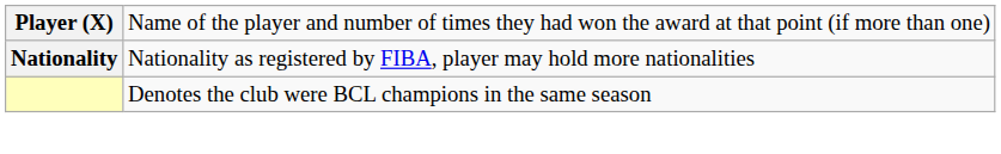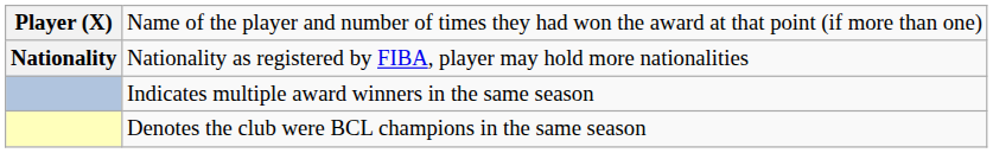+ row: Indicates multiple award winners in the same season
